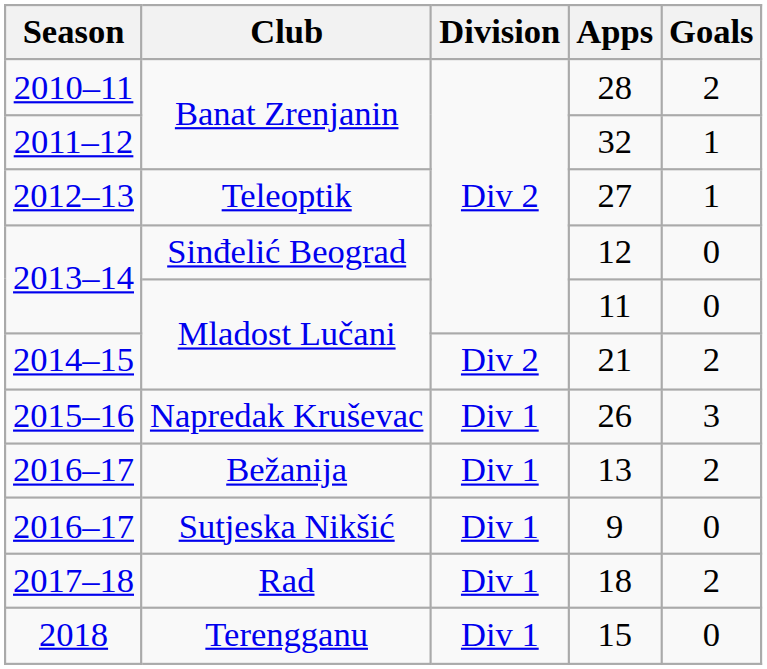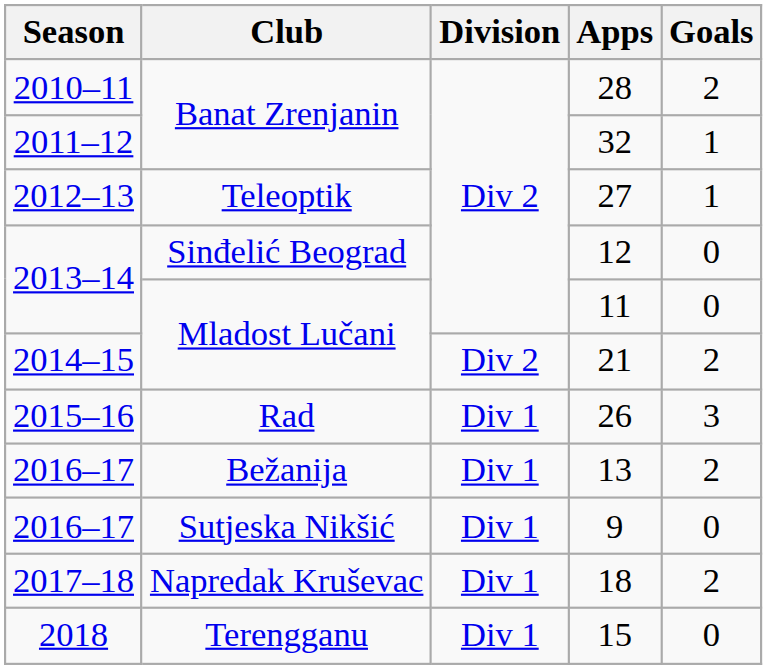26 | Club: Napredak Kruševac -> Rad
18 | Club: Rad -> Napredak Kruševac
